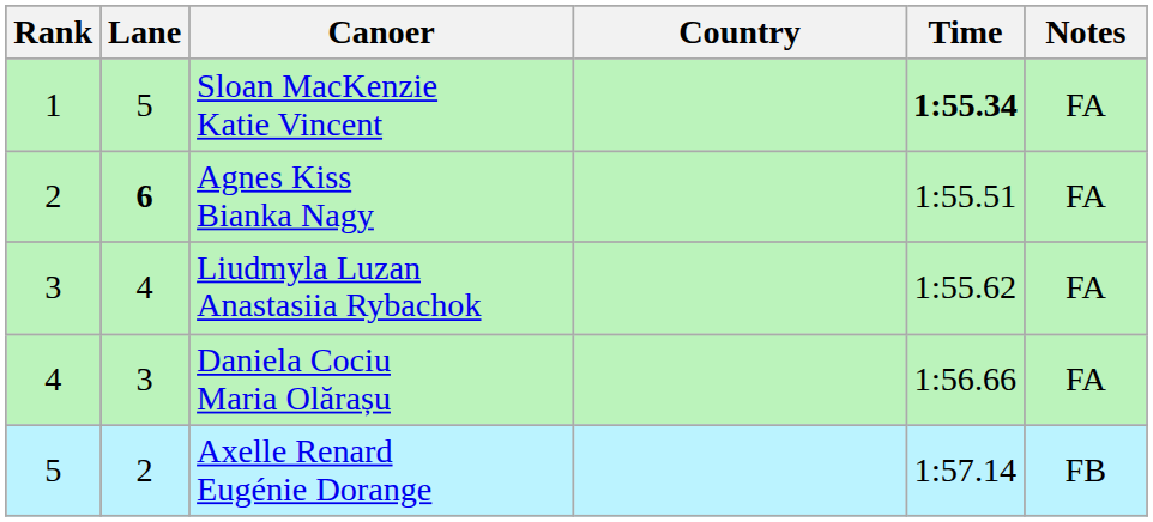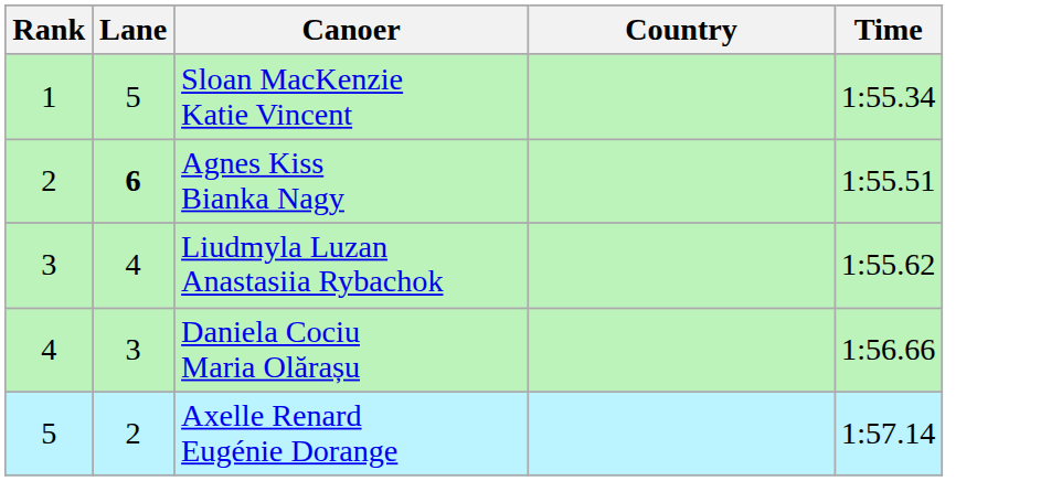- column: Notes | FA | FA | FA | FA | FB
Sloan MacKenzie Katie Vincent | Time: bold -> normal
